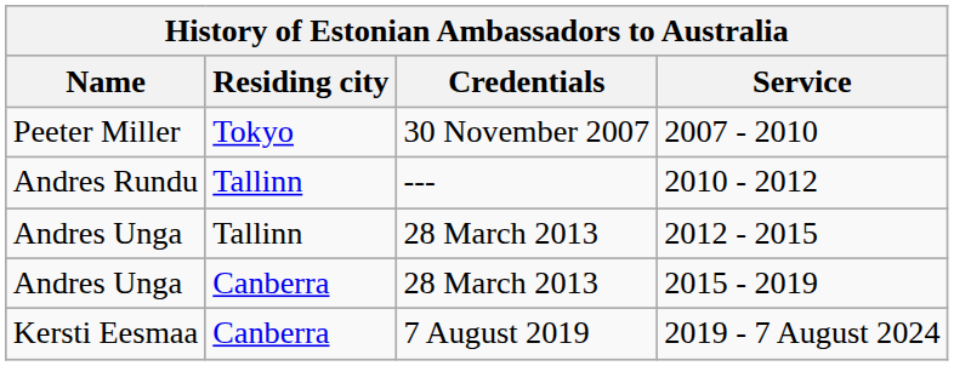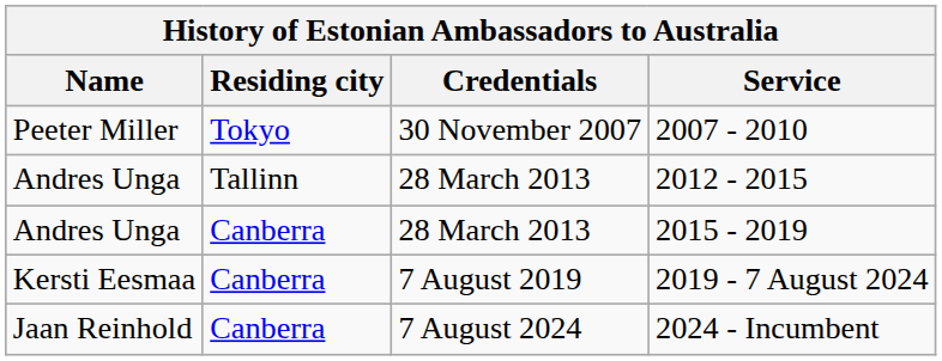- row: Andres Rundu | Tallinn | --- | 2010 - 2012
+ row: Jaan Reinhold | Canberra | 7 August 2024 | 2024 - Incumbent
